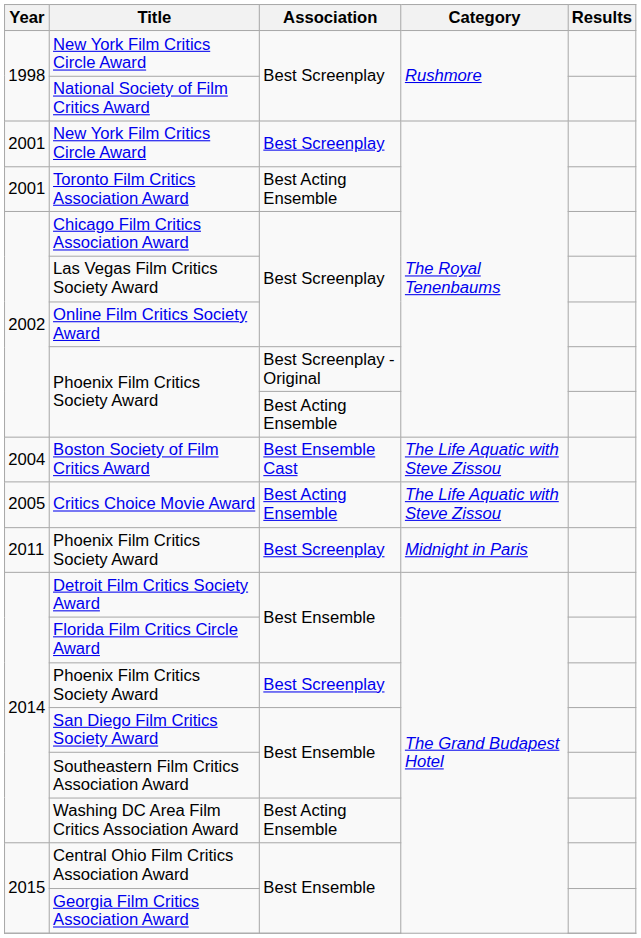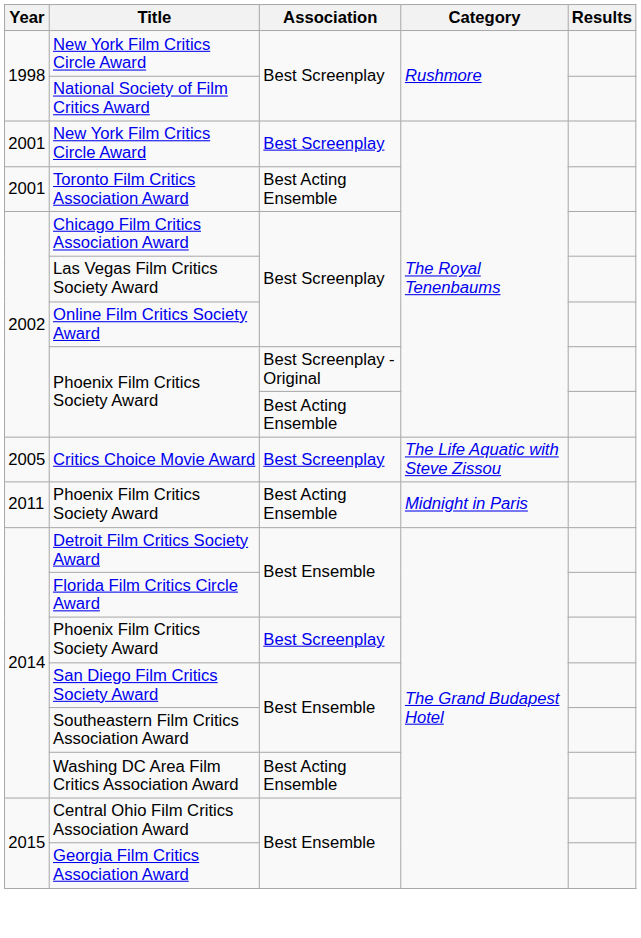- row: 2004 | Boston Society of Film Critics Award | Best Ensemble Cast | The Life Aquatic with Steve Zissou
Critics Choice Movie Award | Association: Best Acting Ensemble -> Best Screenplay
2011 / Phoenix Film Critics Society Award | Association: Best Screenplay -> Best Acting Ensemble
